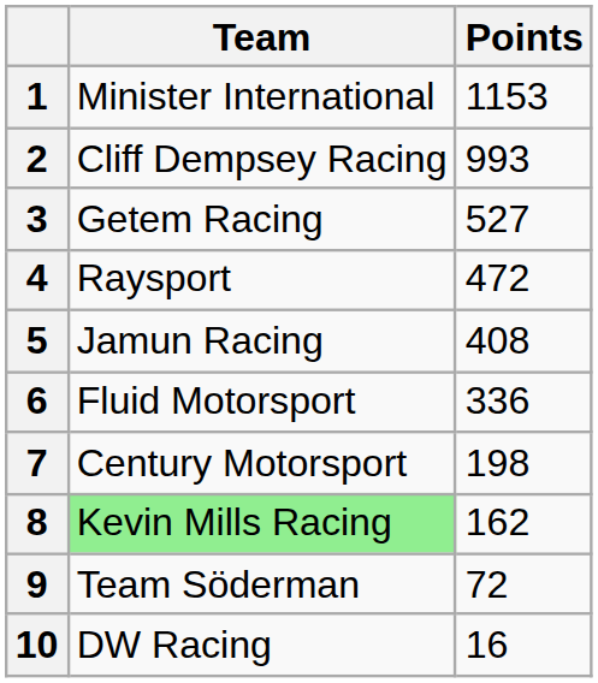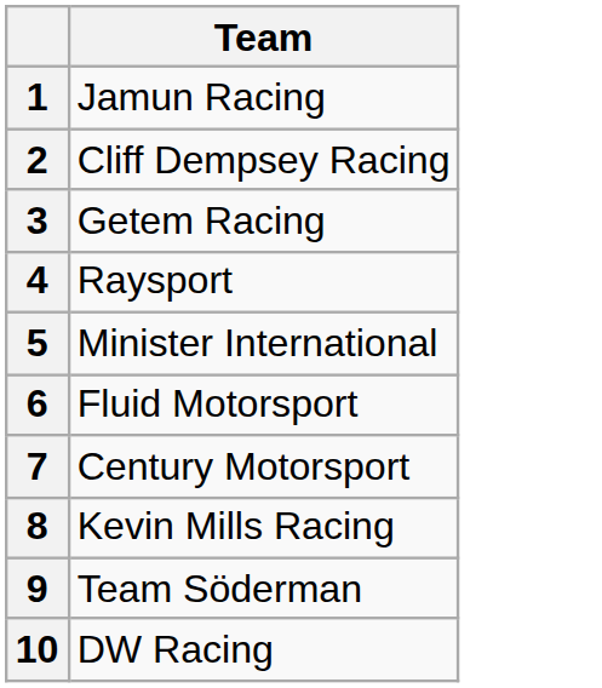- column: Points | 1153 | 993 | 527 | 472 | 408 | 336 | 198 | 162 | 72 | 16
1 | Team: Minister International -> Jamun Racing
5 | Team: Jamun Racing -> Minister International
8 | Team: lightgreen background -> no background
